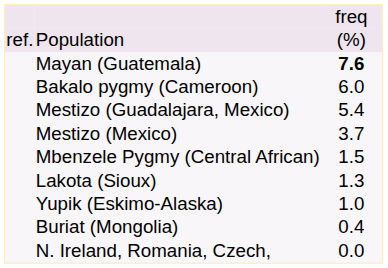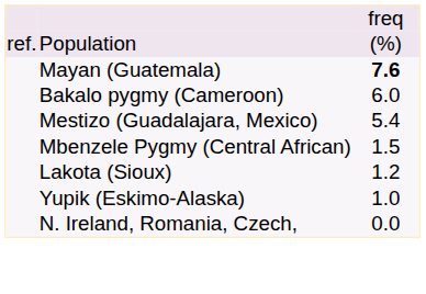- row: Mestizo (Mexico) | 3.7
Lakota (Sioux) | column 3: 1.3 -> 1.2
- row: Buriat (Mongolia) | 0.4
